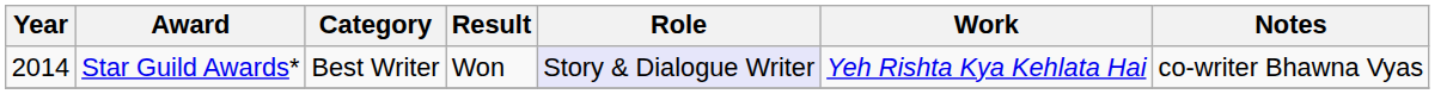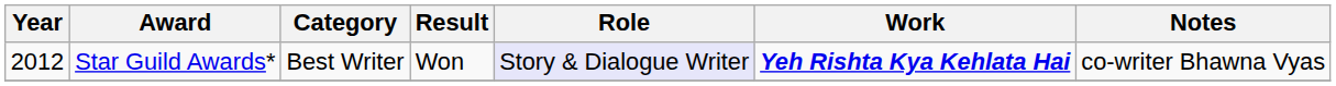Star Guild Awards* | Year: 2014 -> 2012
Star Guild Awards* | Work: normal -> bold
